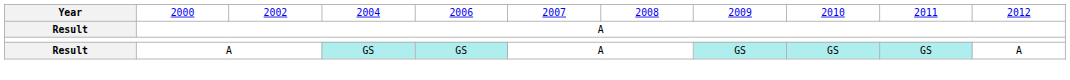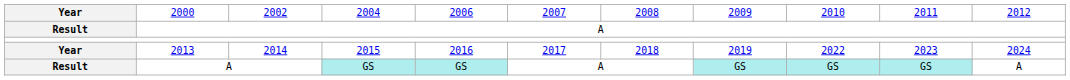+ row: Year | 2013 | 2014 | 2015 | 2016 | 2017 | 2018 | 2019 | 2022 | 2023 | 2024
